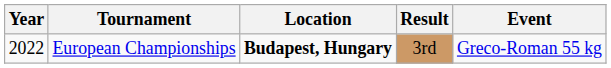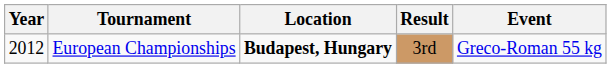European Championships | Year: 2022 -> 2012
